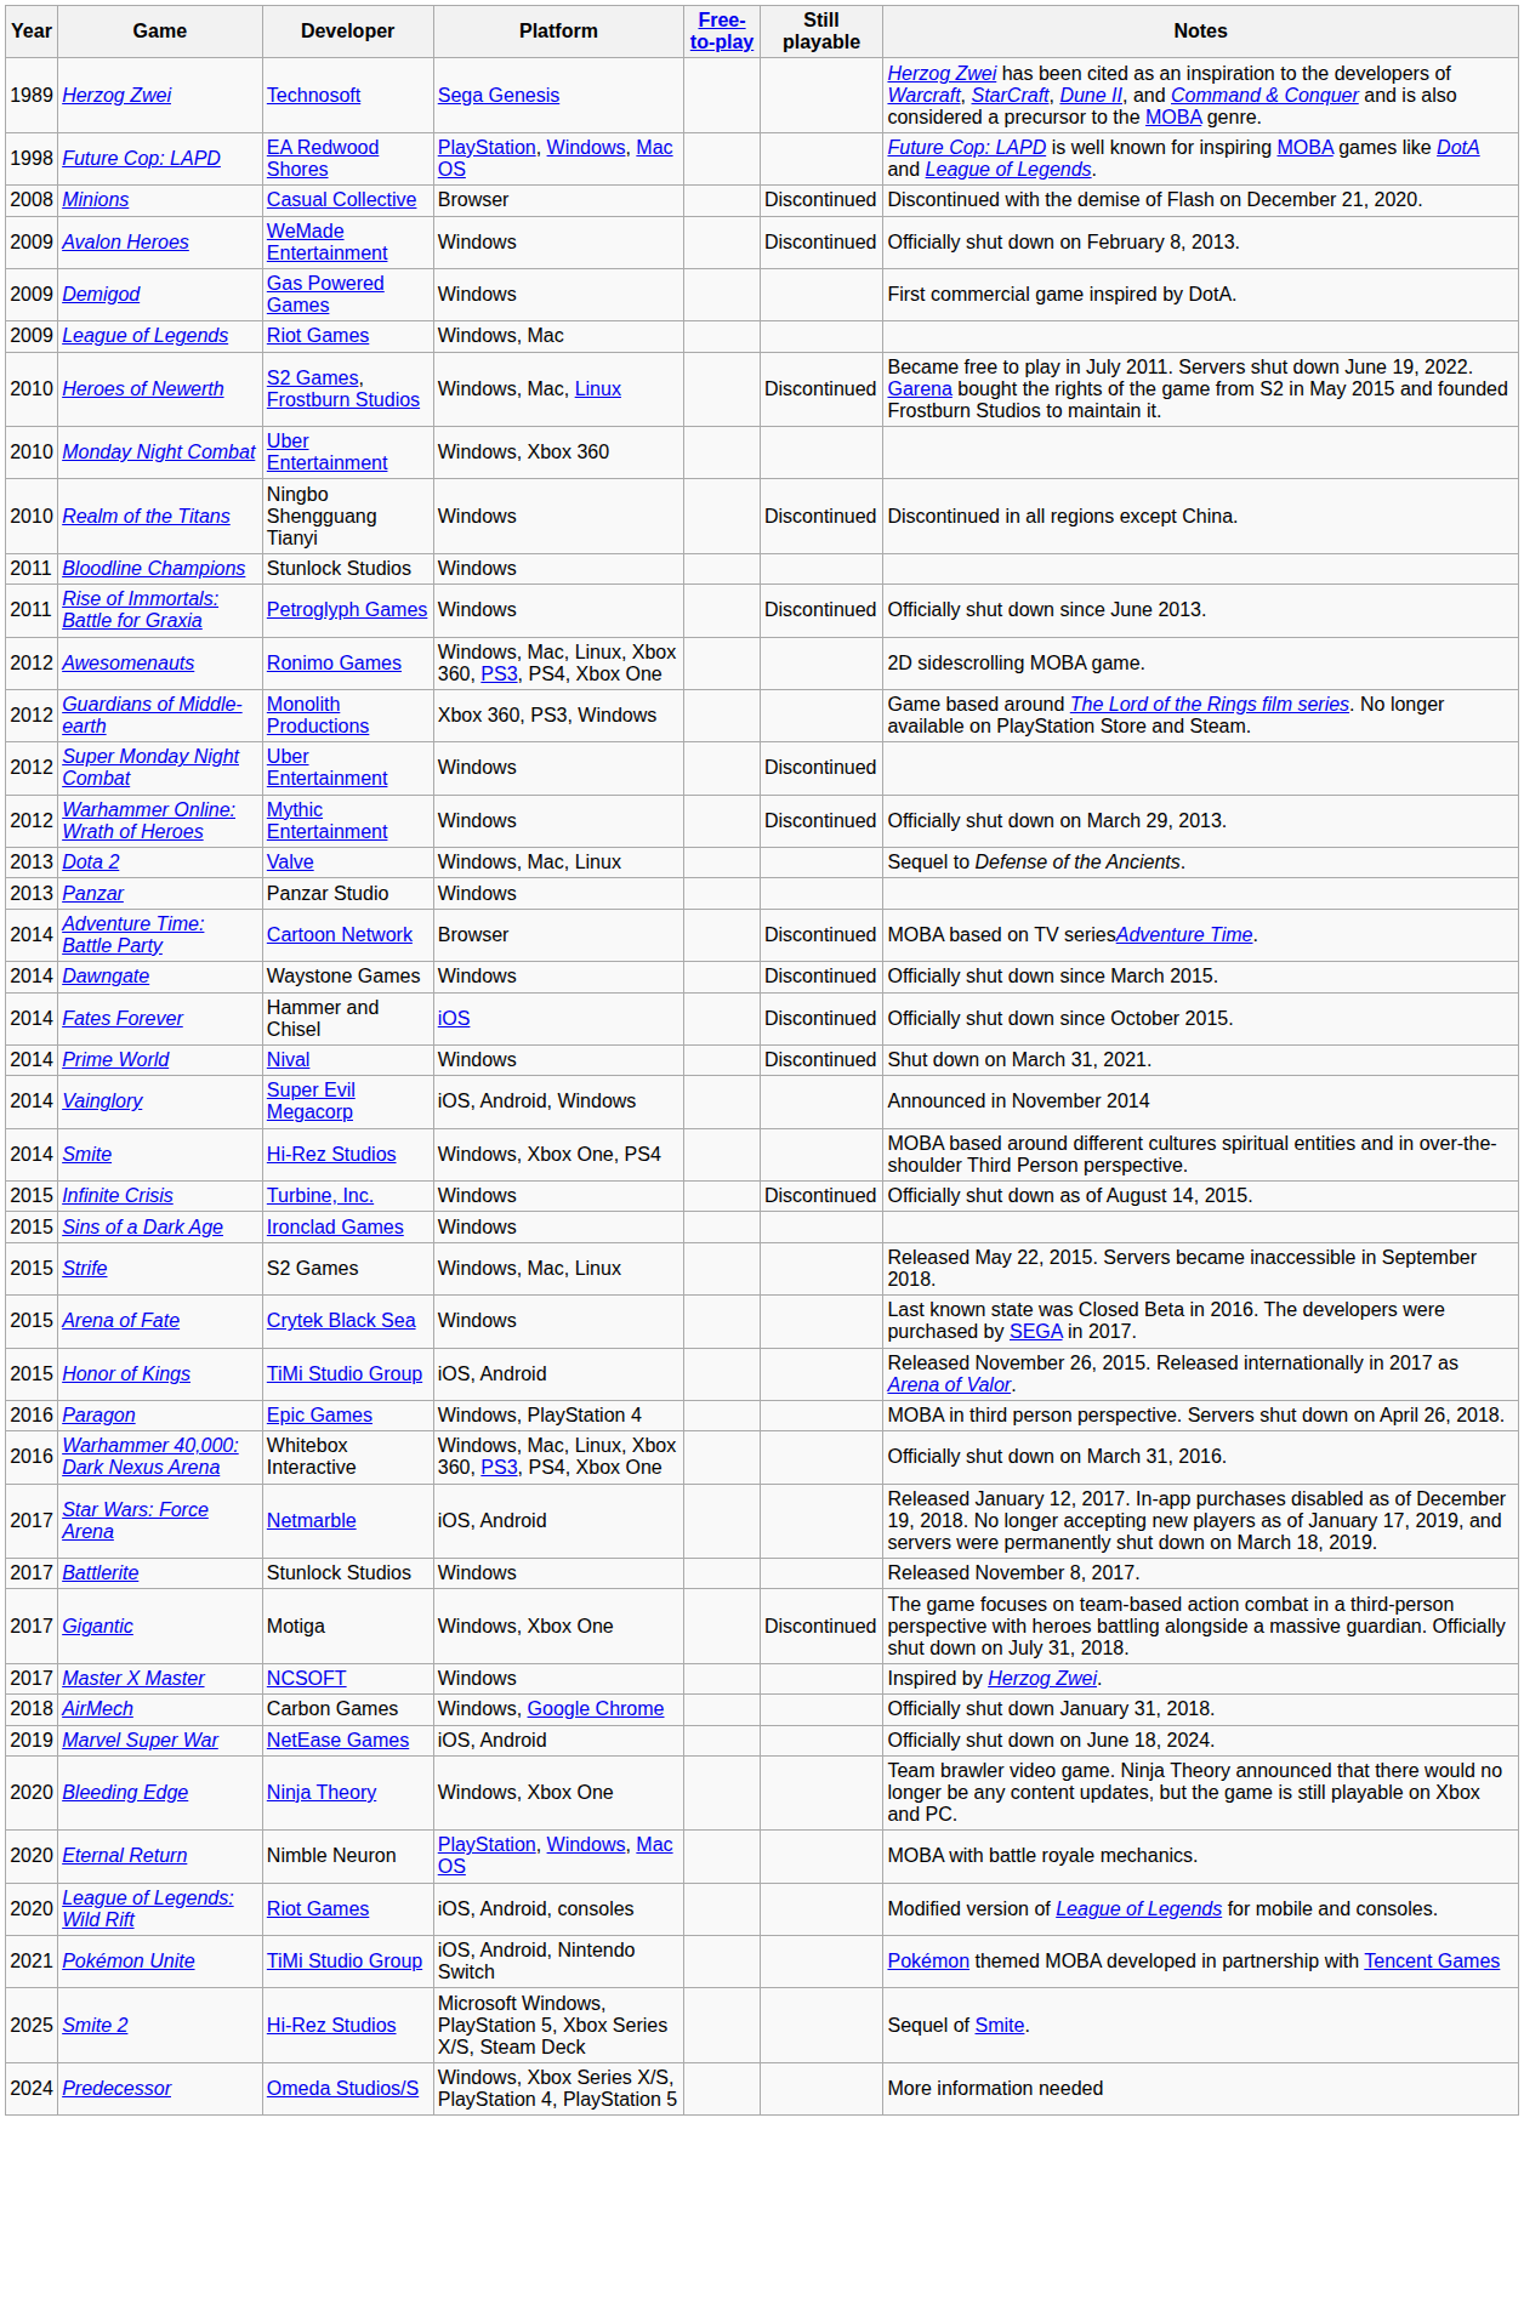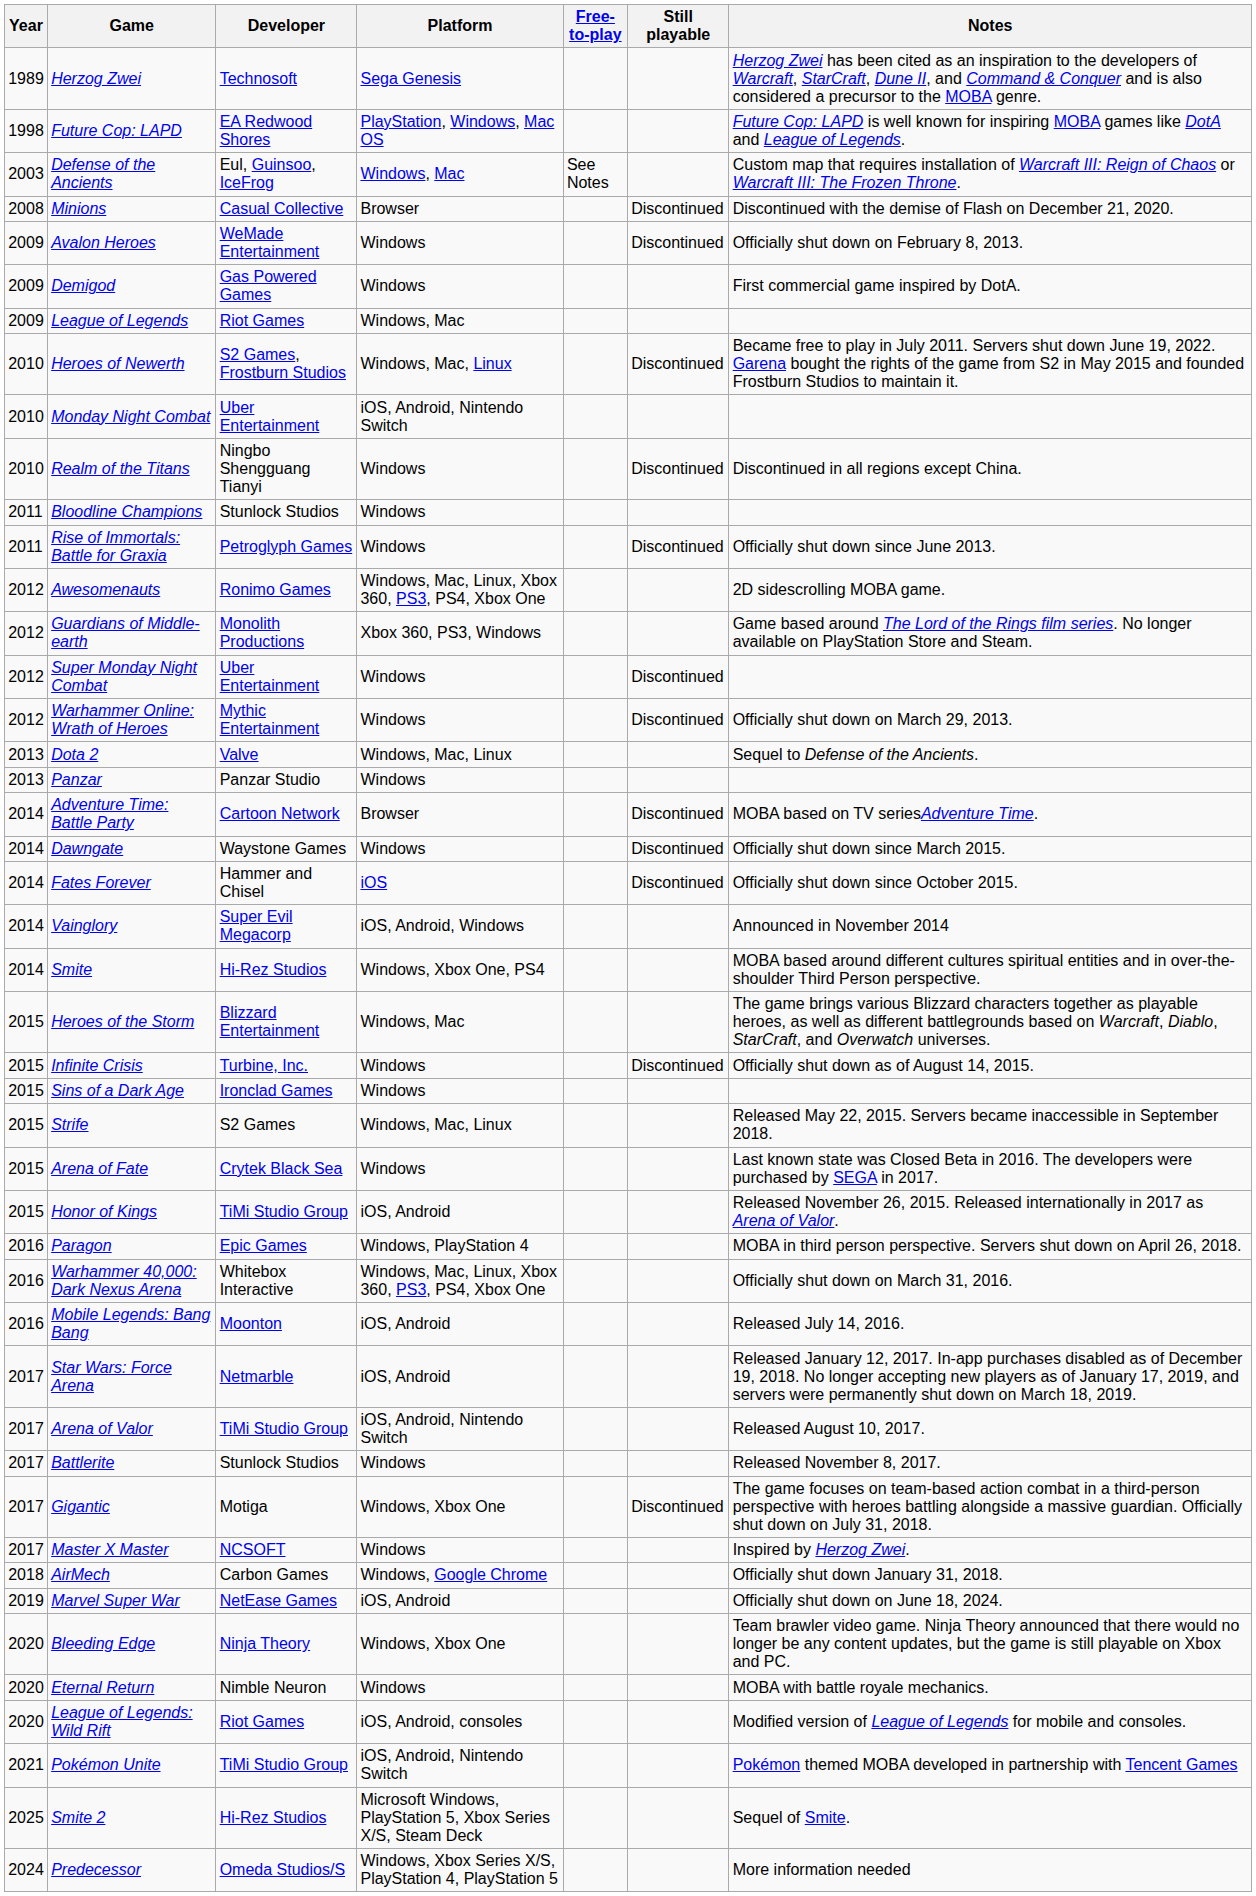+ row: 2003 | Defense of the Ancients | Eul, Guinsoo, IceFrog | Windows, Mac | See Notes | Custom map that requires installation of Warcraft III: Reign of Chaos or Warcraft III: The Frozen Throne.
Monday Night Combat | Platform: Windows, Xbox 360 -> iOS, Android, Nintendo Switch
- row: 2014 | Prime World | Nival | Windows | Discontinued | Shut down on March 31, 2021.
+ row: 2015 | Heroes of the Storm | Blizzard Entertainment | Windows, Mac | The game brings various Blizzard characters together as playable heroes, as well as different battlegrounds based on Warcraft, Diablo, StarCraft, and Overwatch universes.
+ row: 2016 | Mobile Legends: Bang Bang | Moonton | iOS, Android | Released July 14, 2016.
+ row: 2017 | Arena of Valor | TiMi Studio Group | iOS, Android, Nintendo Switch | Released August 10, 2017.
Eternal Return | Platform: PlayStation, Windows, Mac OS -> Windows
